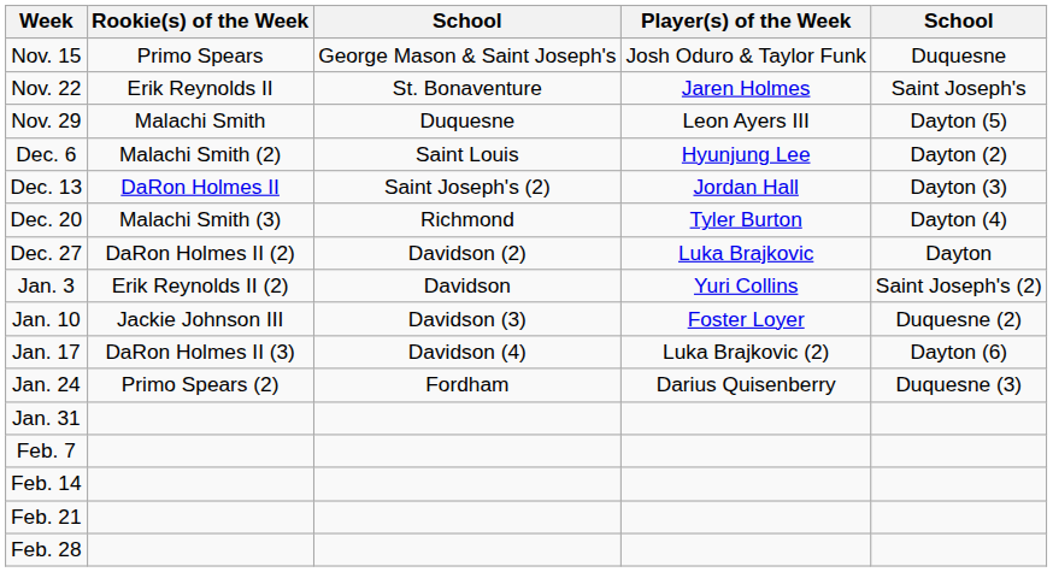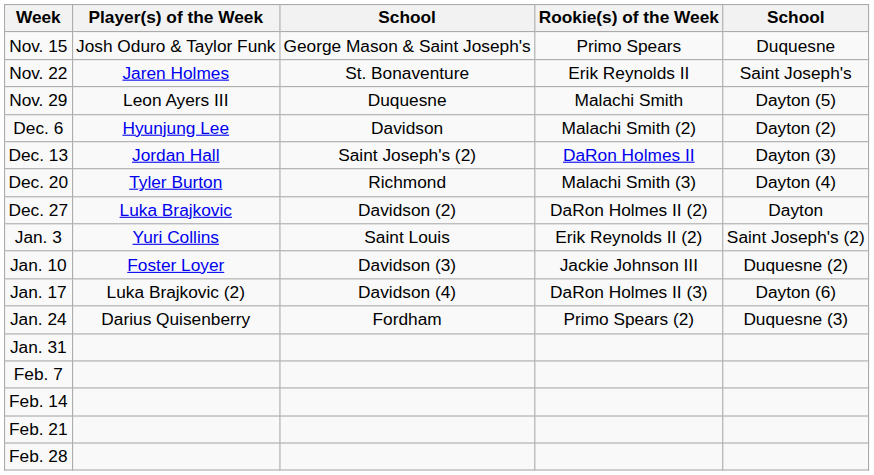columns swapped: Player(s) of the Week <-> Rookie(s) of the Week
Dec. 6 | column 3: Saint Louis -> Davidson
Jan. 3 | column 3: Davidson -> Saint Louis
